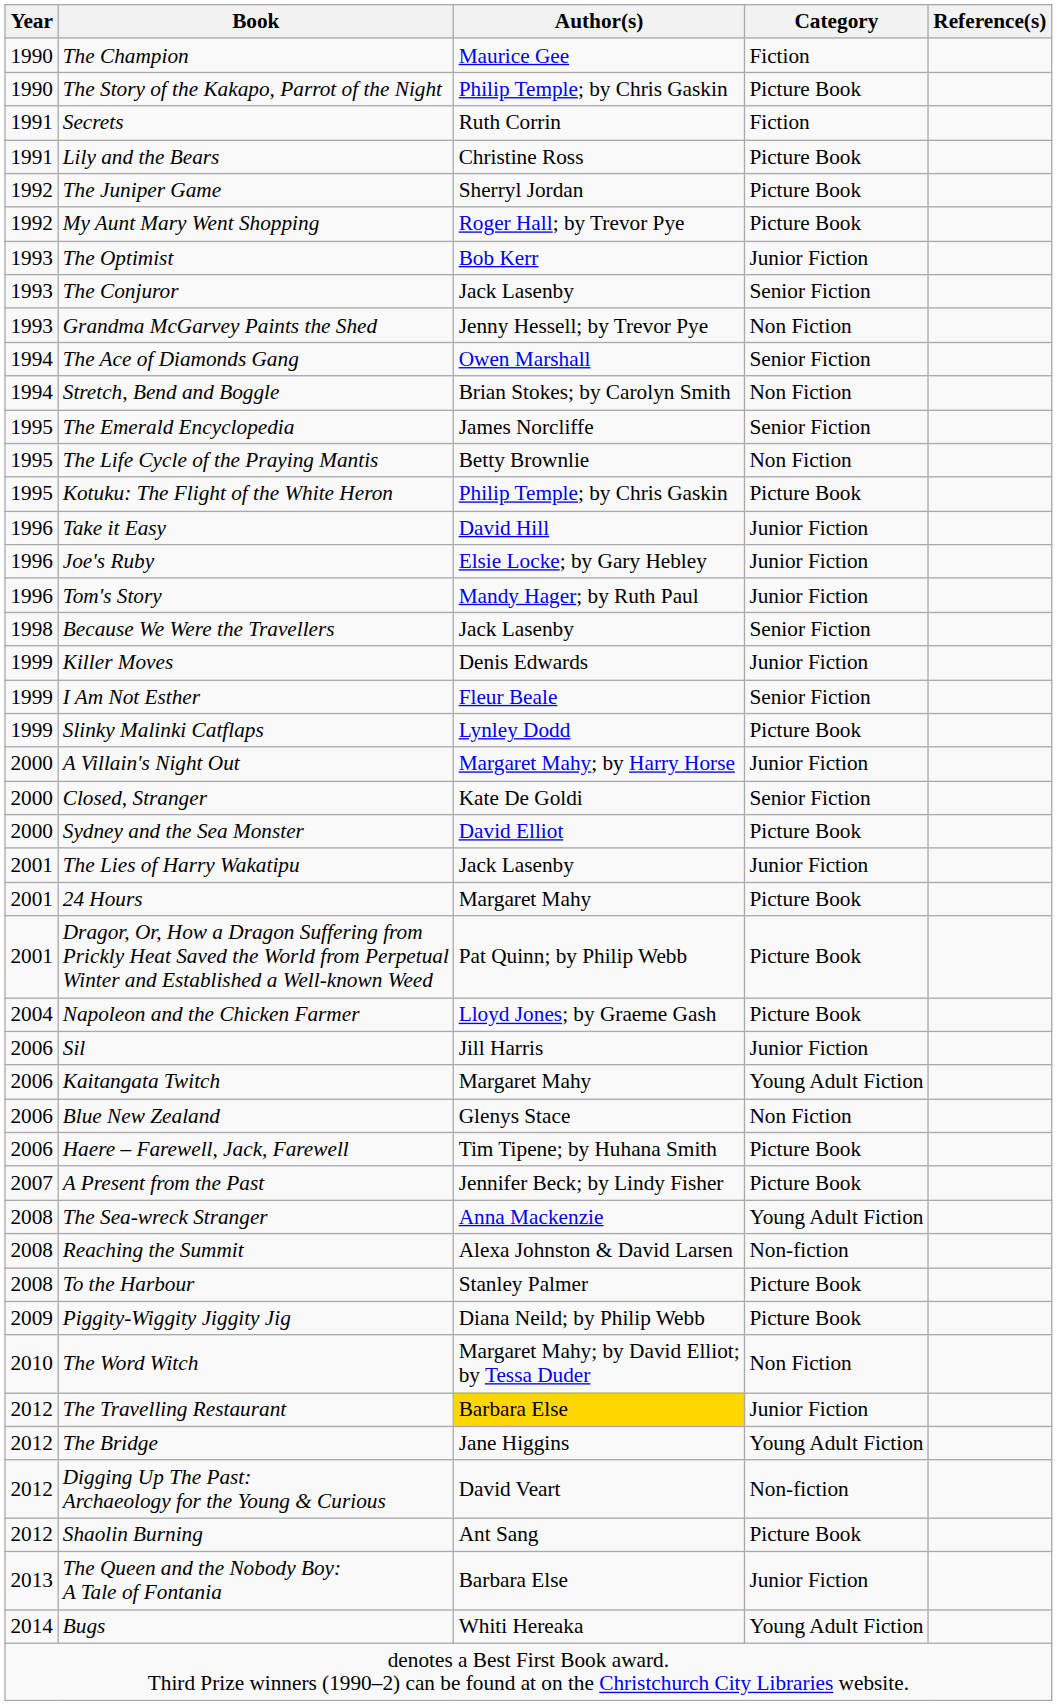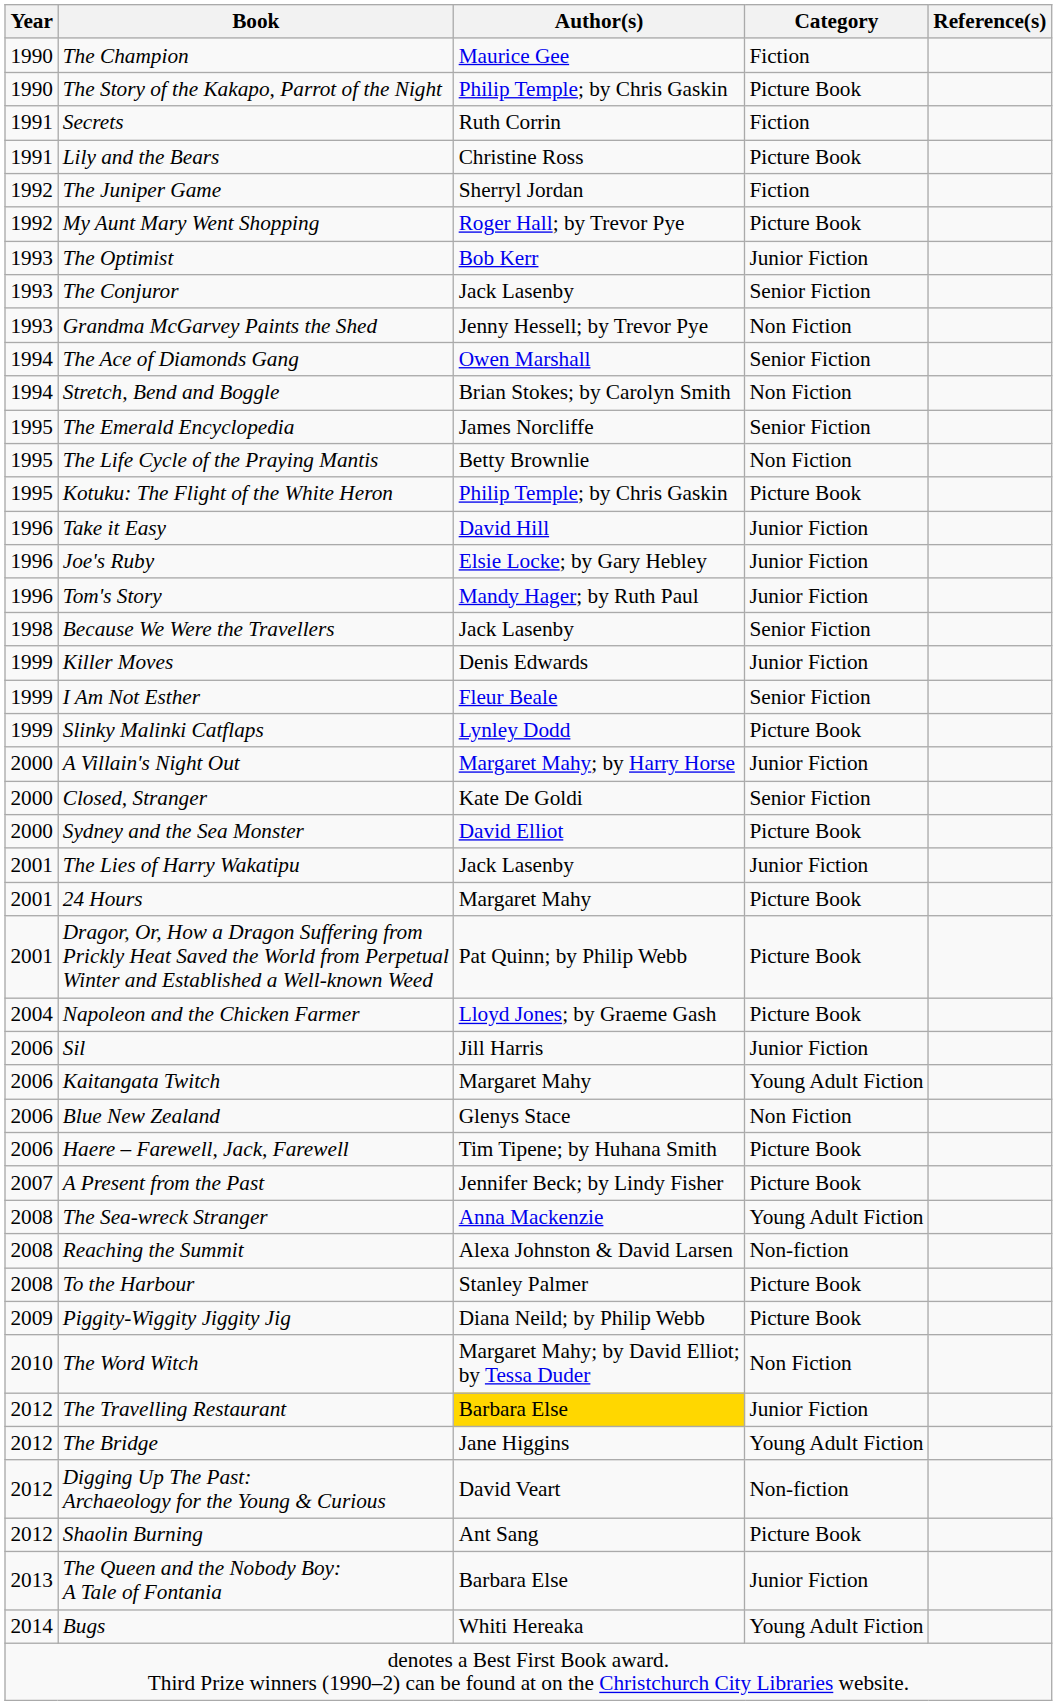The Juniper Game | Category: Picture Book -> Fiction
